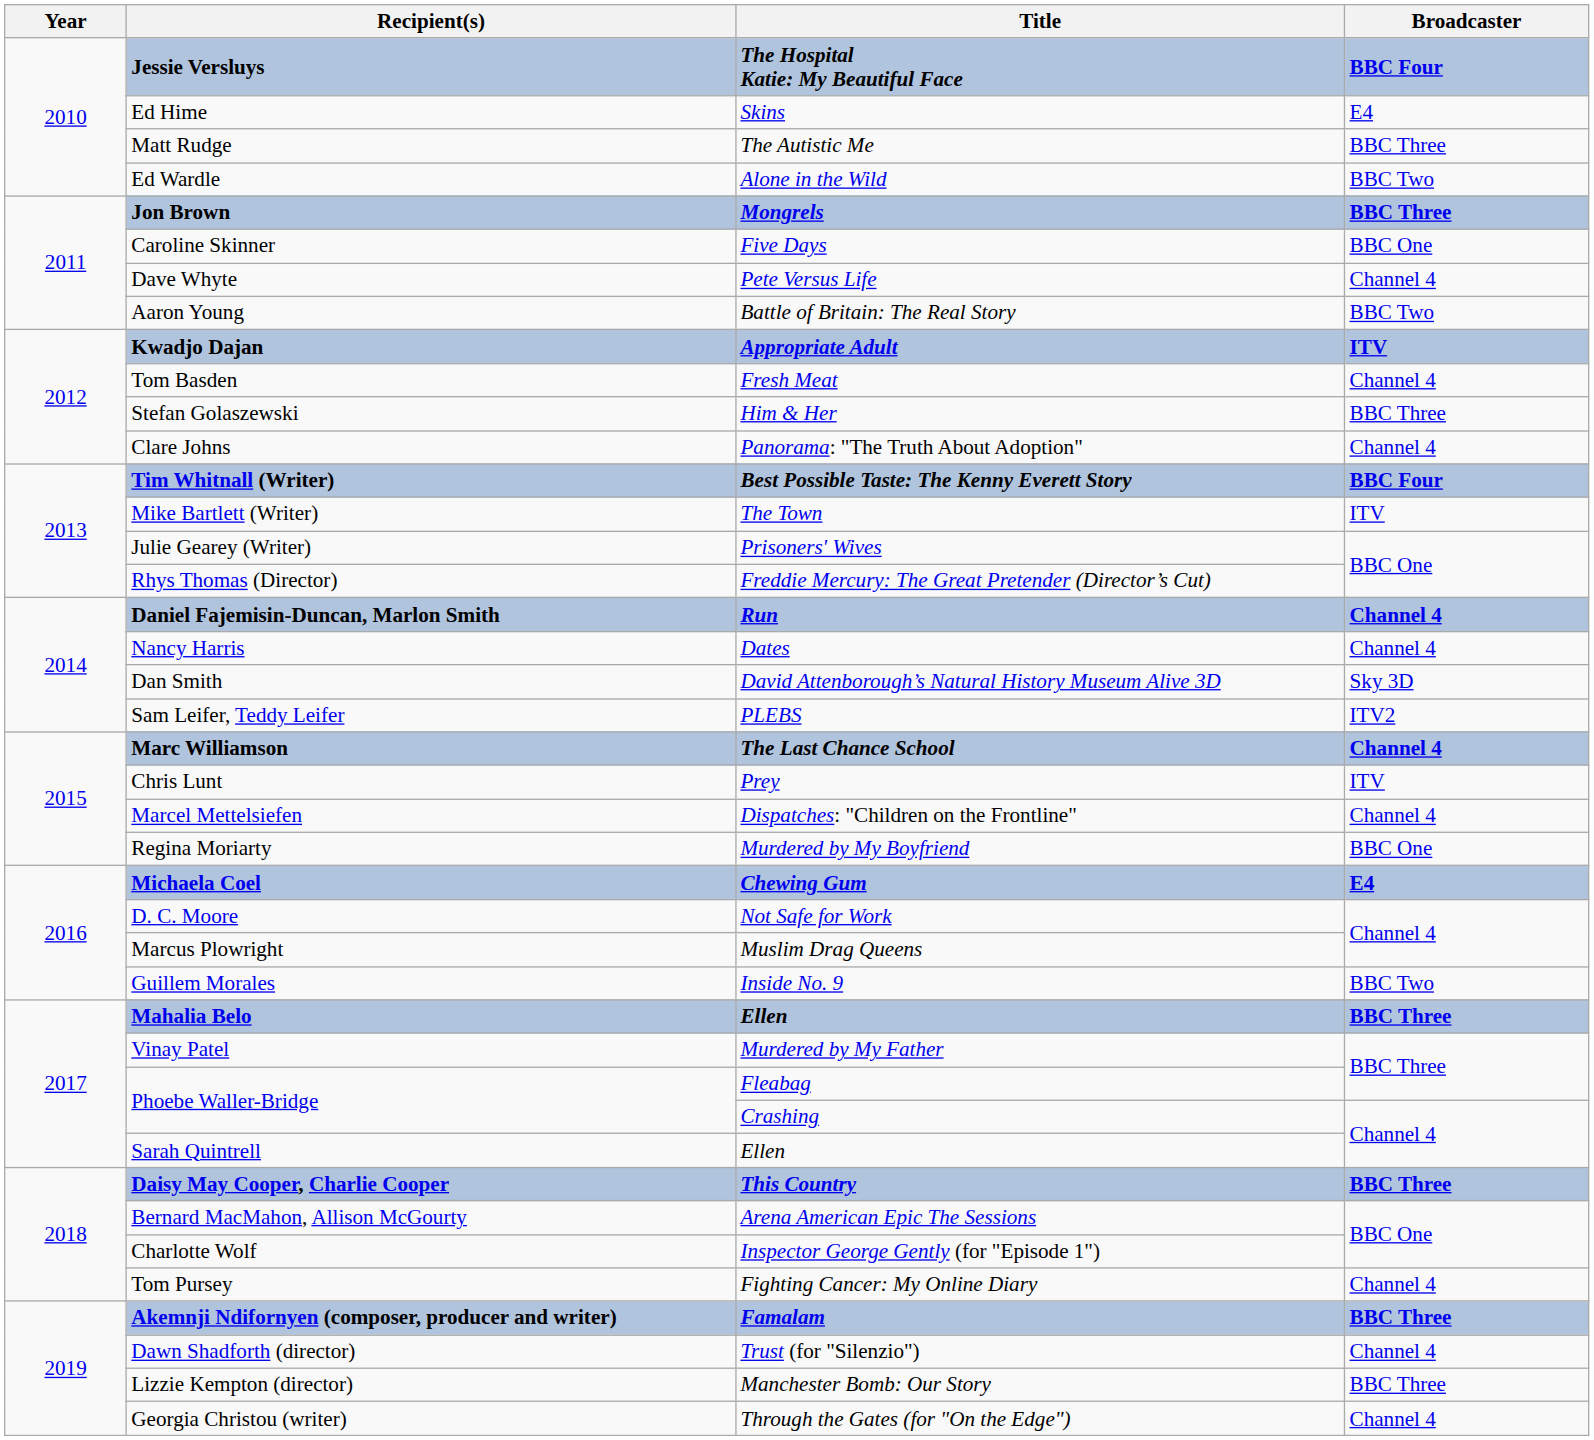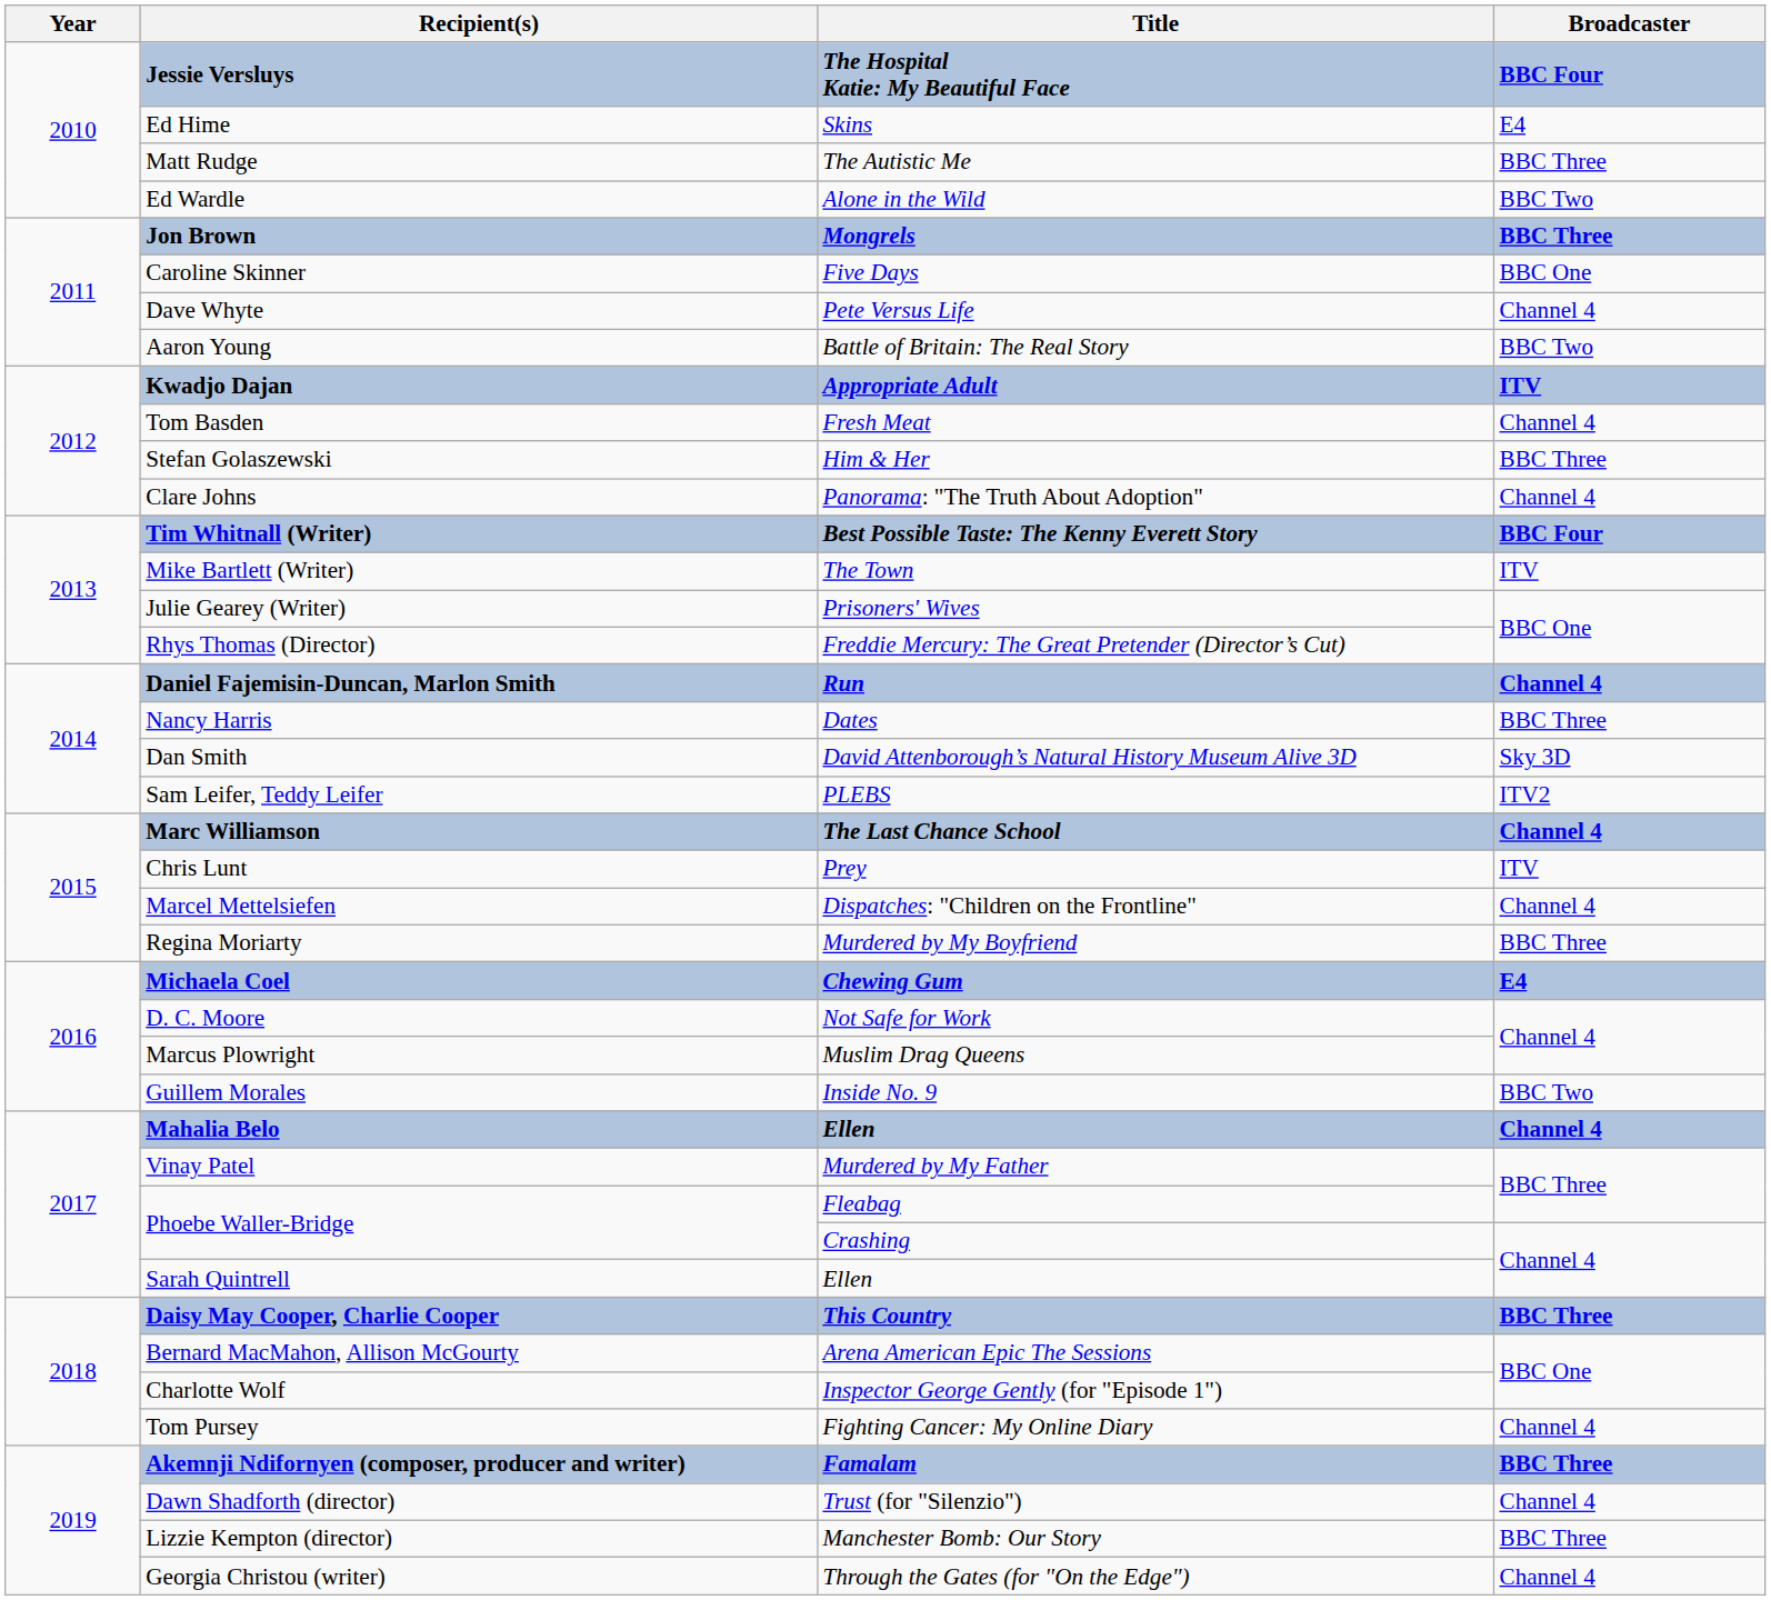Nancy Harris | Broadcaster: Channel 4 -> BBC Three
Regina Moriarty | Broadcaster: BBC One -> BBC Three
Mahalia Belo | Broadcaster: BBC Three -> Channel 4
